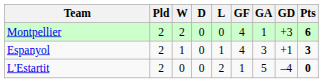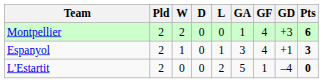columns swapped: GF <-> GA
